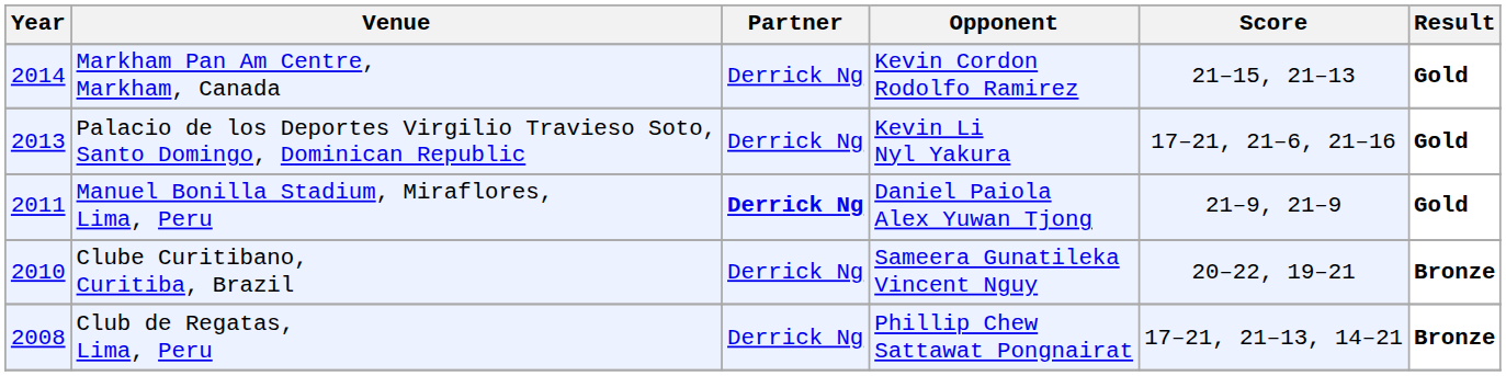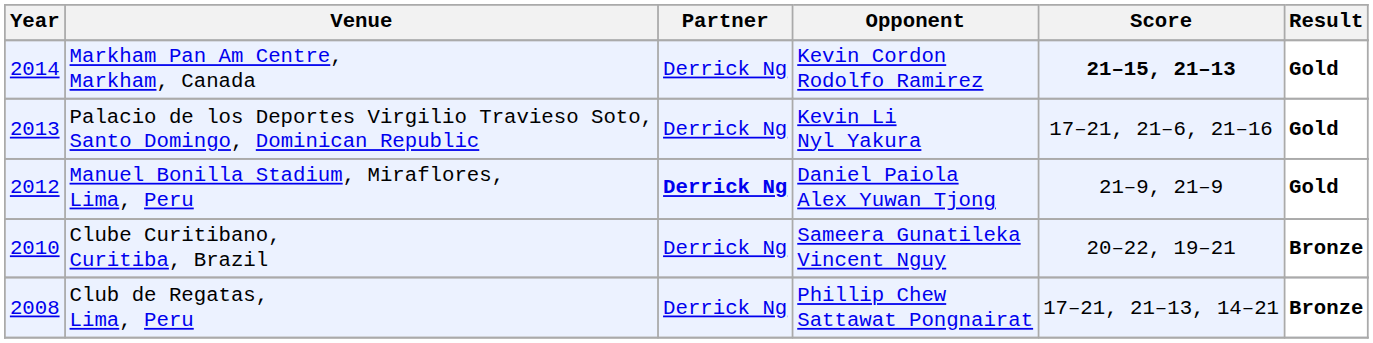Markham Pan Am Centre, Markham, Canada | Score: normal -> bold
Manuel Bonilla Stadium, Miraflores, Lima, Peru | Year: 2011 -> 2012
